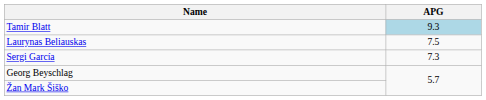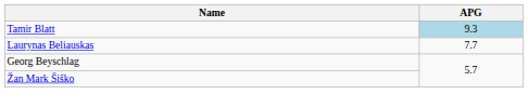Laurynas Beliauskas | APG: 7.5 -> 7.7
- row: Sergi García | 7.3
